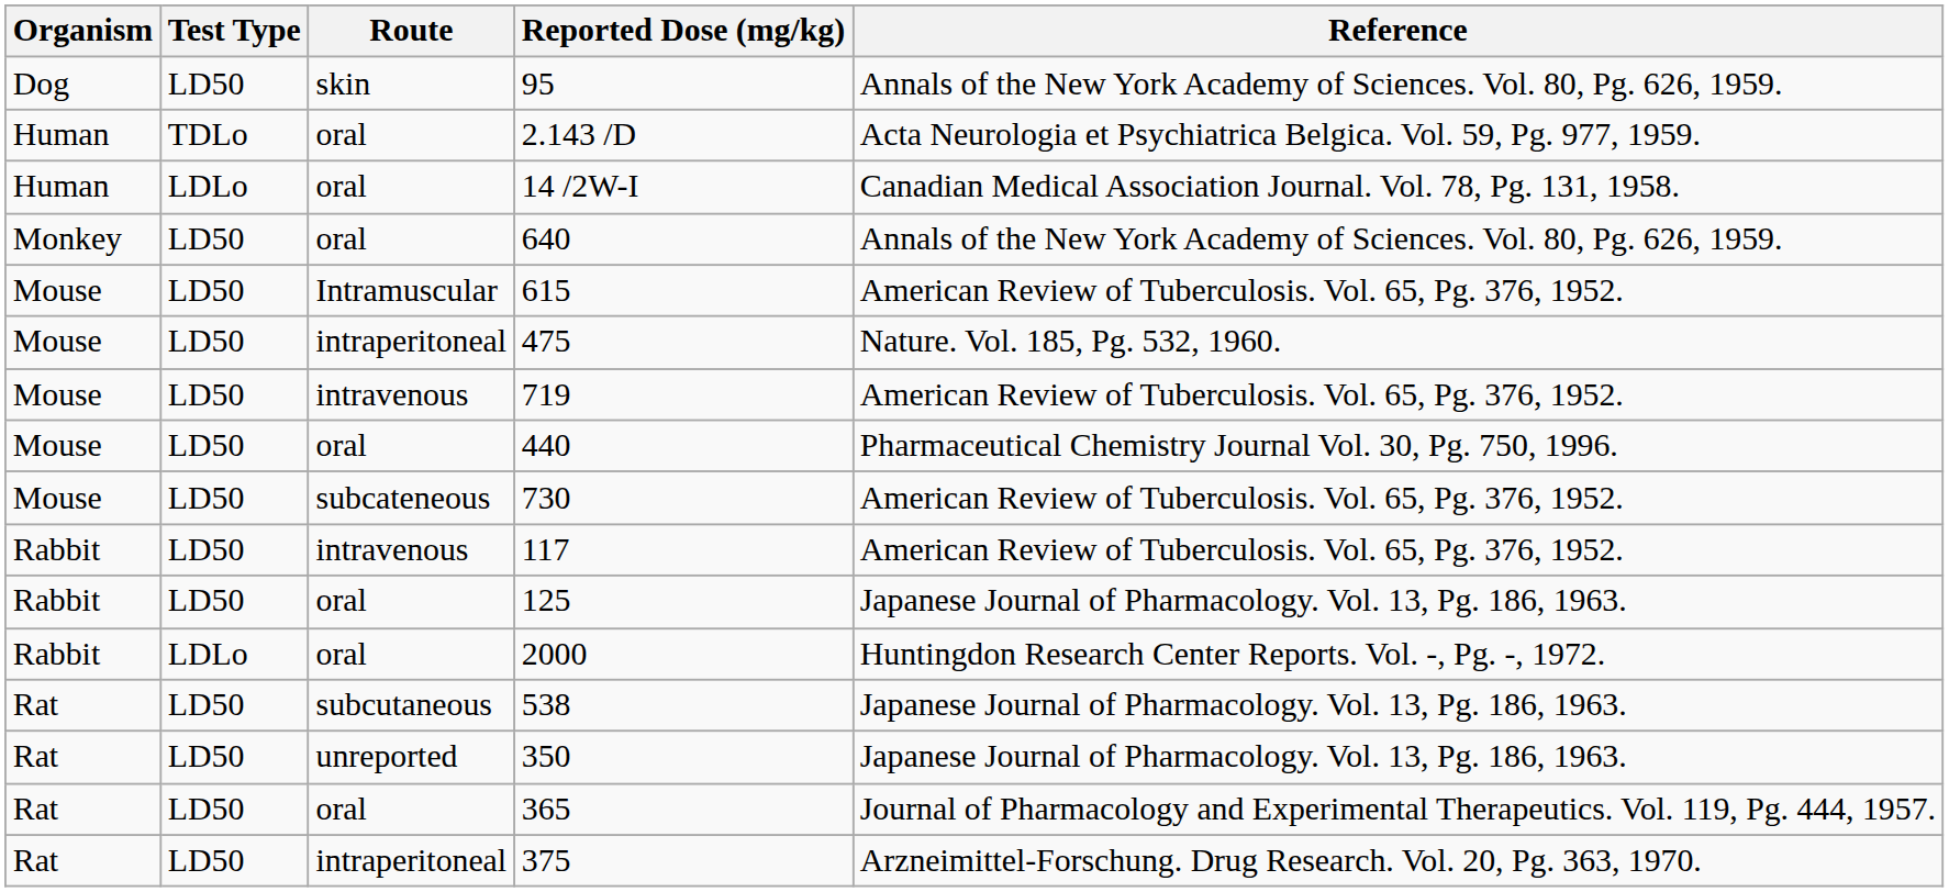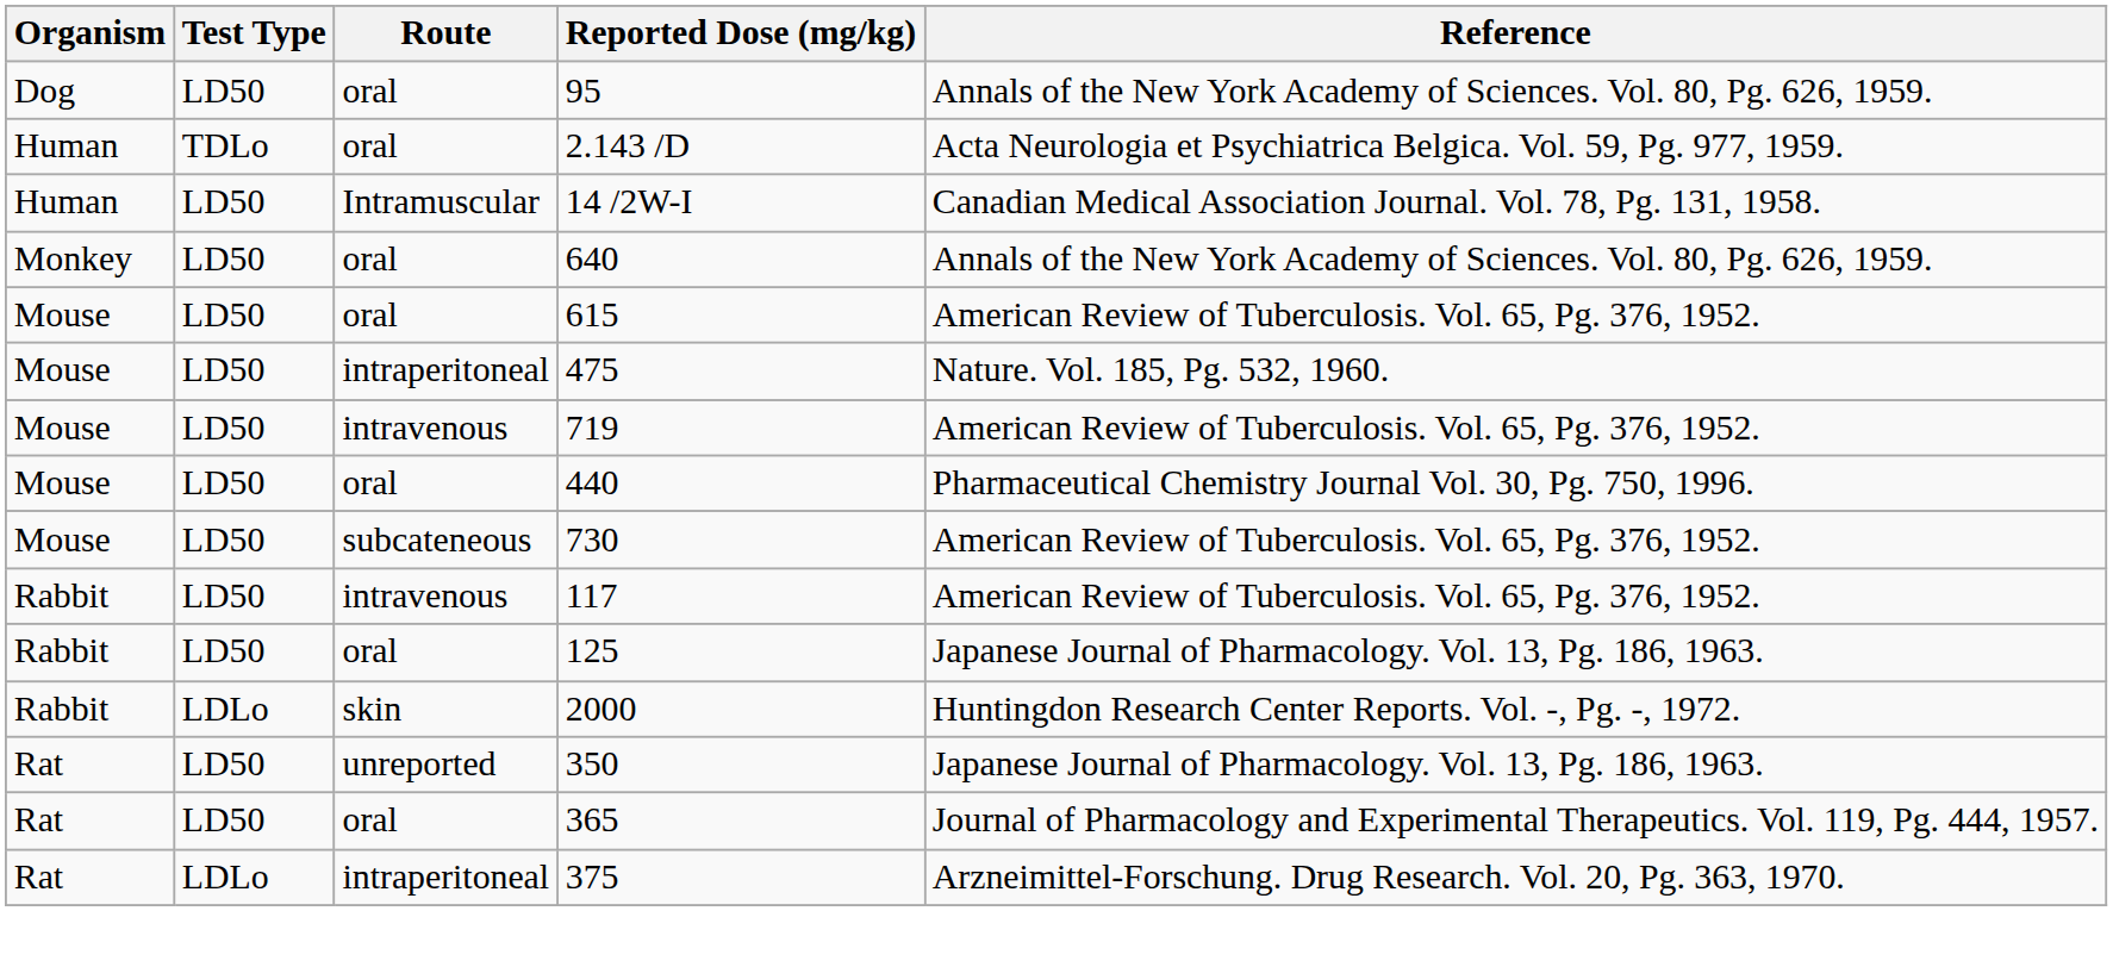95 | Route: skin -> oral
14 /2W-I | Test Type: LDLo -> LD50
14 /2W-I | Route: oral -> Intramuscular
615 | Route: Intramuscular -> oral
2000 | Route: oral -> skin
- row: Rat | LD50 | subcutaneous | 538 | Japanese Journal of Pharmacology. Vol. 13, Pg. 186, 1963.
375 | Test Type: LD50 -> LDLo
